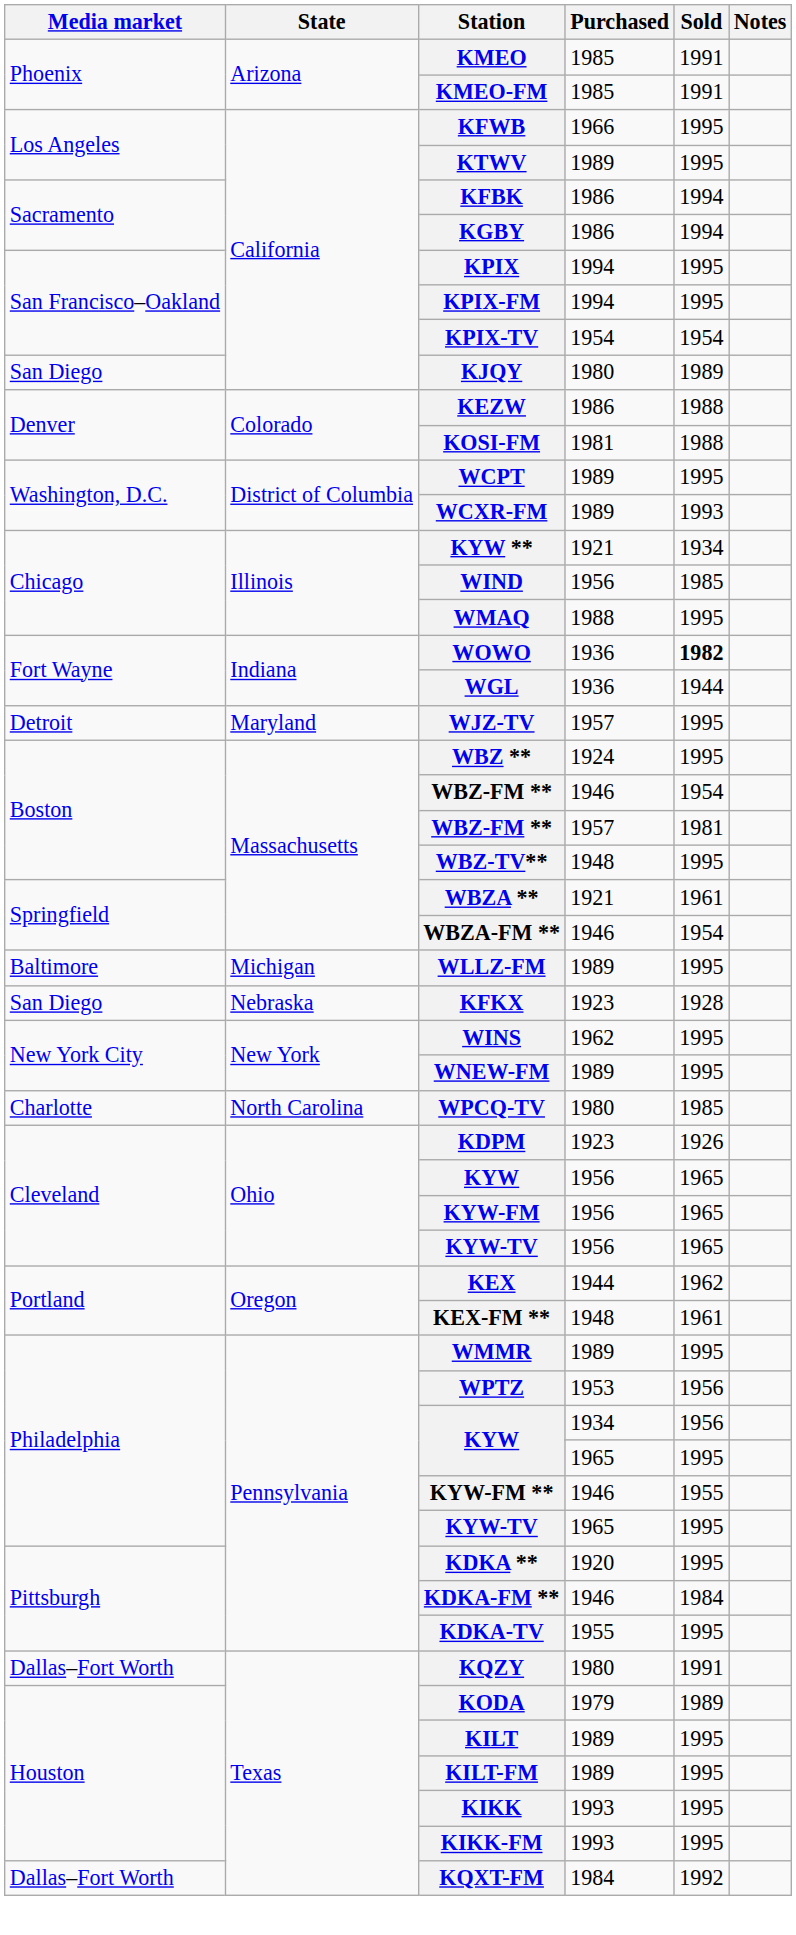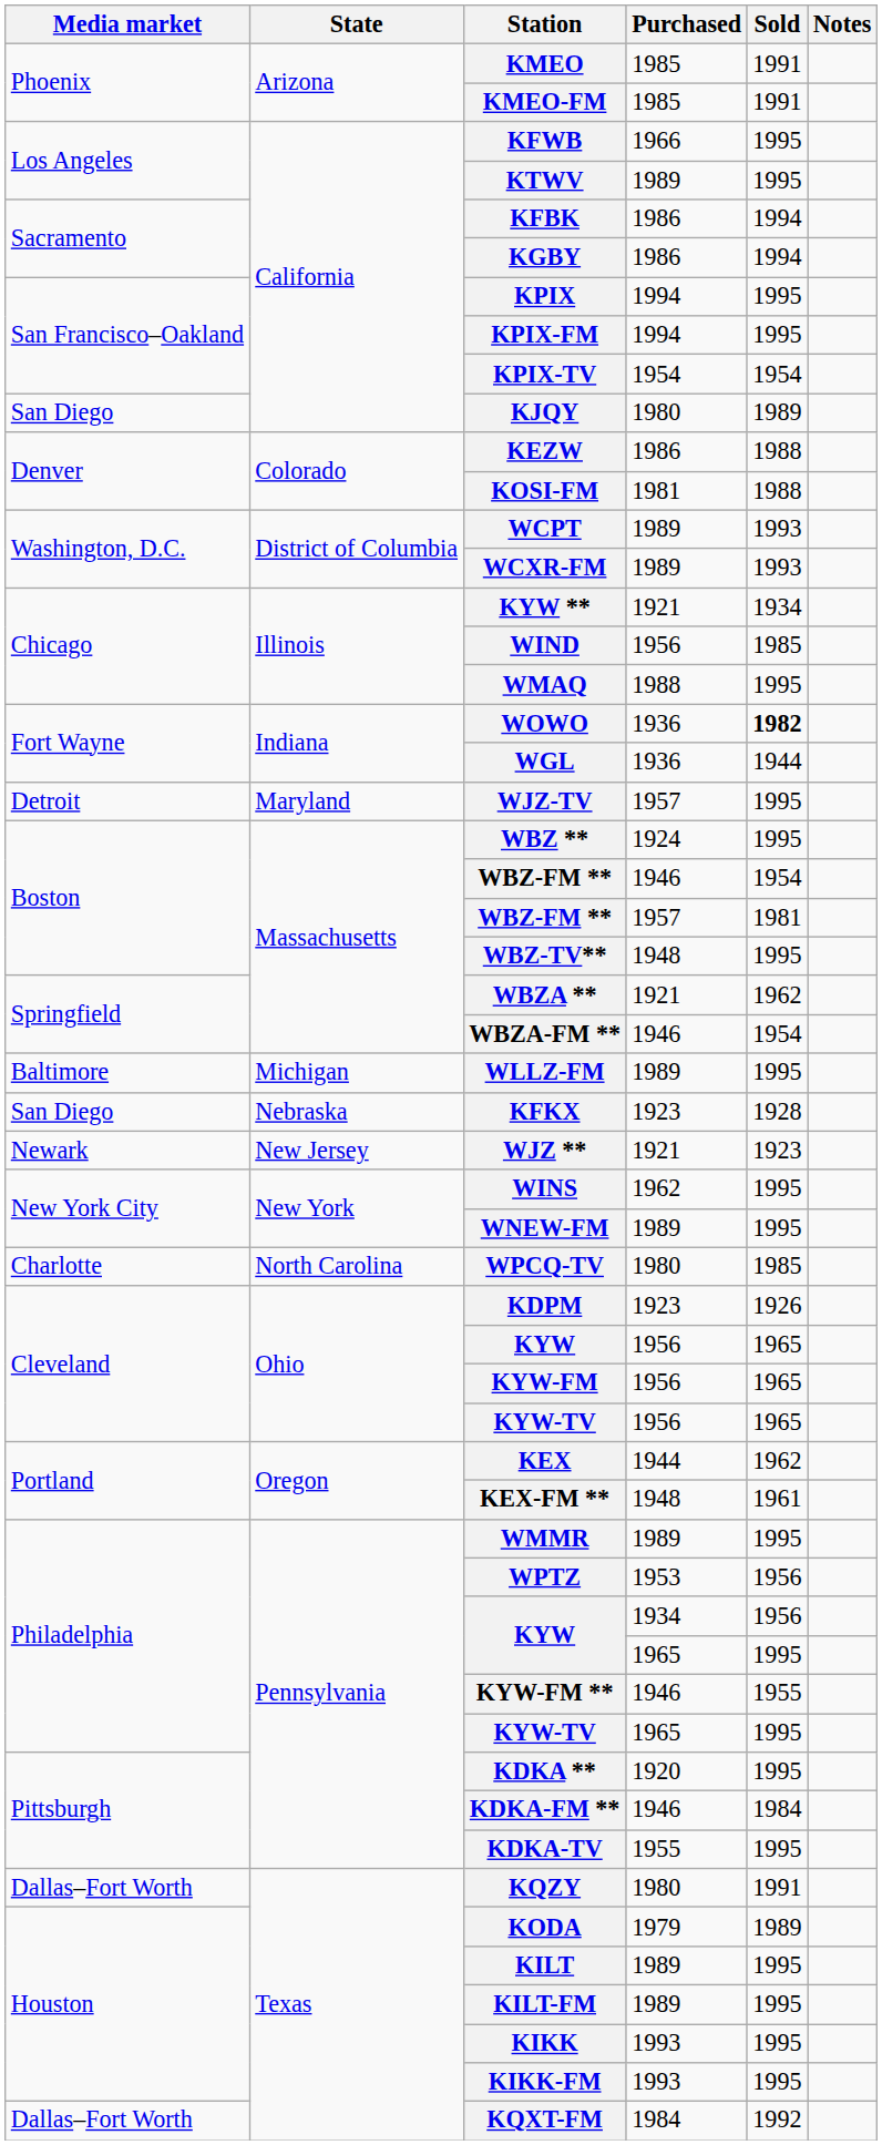WCPT | Sold: 1995 -> 1993
WBZA ** | Sold: 1961 -> 1962
+ row: Newark | New Jersey | WJZ ** | 1921 | 1923
